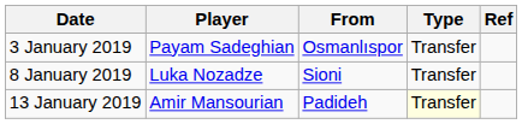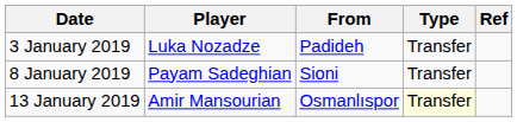3 January 2019 | Player: Payam Sadeghian -> Luka Nozadze
3 January 2019 | From: Osmanlıspor -> Padideh
8 January 2019 | Player: Luka Nozadze -> Payam Sadeghian
13 January 2019 | From: Padideh -> Osmanlıspor
